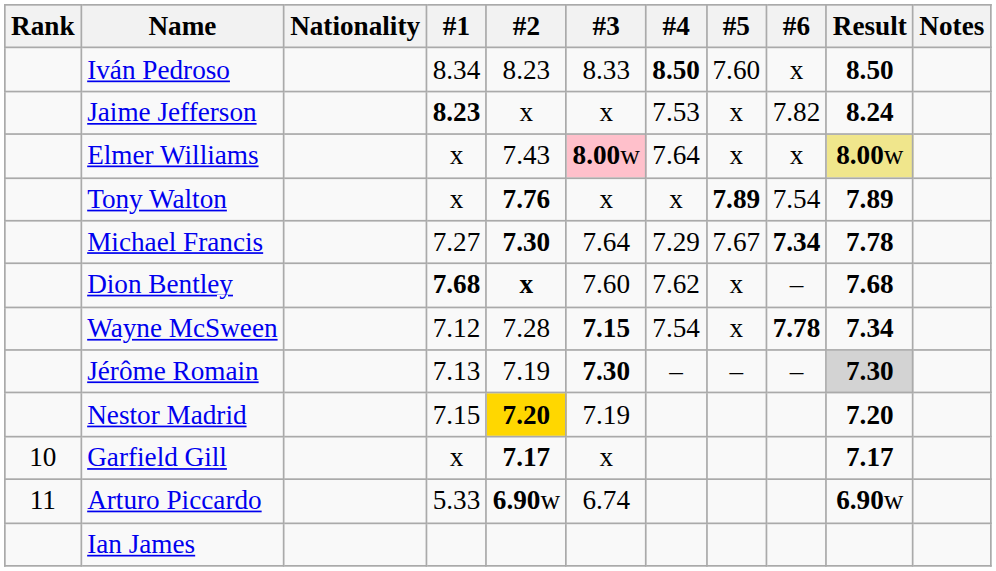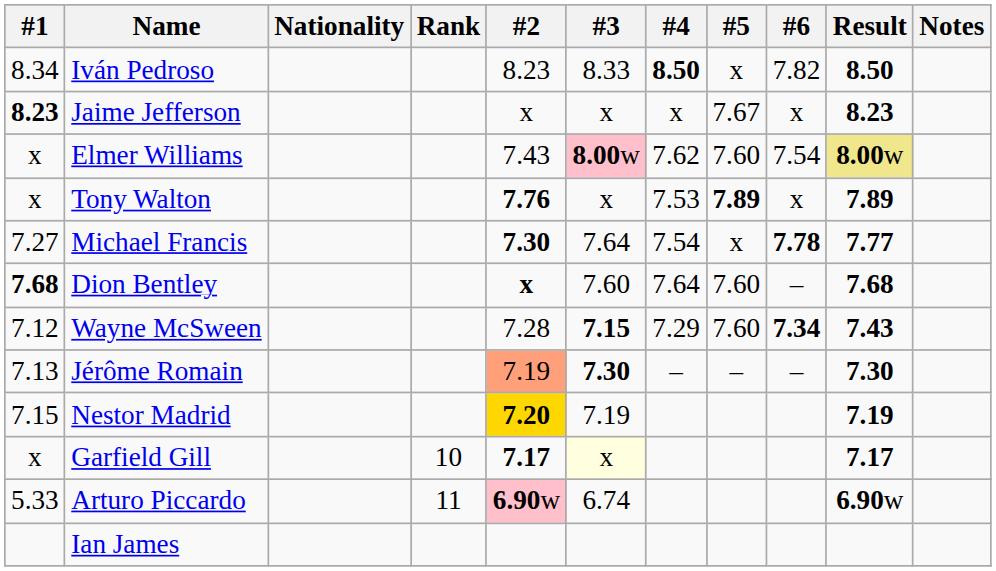columns swapped: Rank <-> #1
Iván Pedroso | #5: 7.60 -> x
Iván Pedroso | #6: x -> 7.82
Jaime Jefferson | #4: 7.53 -> x
Jaime Jefferson | #5: x -> 7.67
Jaime Jefferson | #6: 7.82 -> x
Jaime Jefferson | Result: 8.24 -> 8.23
Elmer Williams | #4: 7.64 -> 7.62
Elmer Williams | #5: x -> 7.60
Elmer Williams | #6: x -> 7.54
Tony Walton | #4: x -> 7.53
Tony Walton | #6: 7.54 -> x
Michael Francis | #4: 7.29 -> 7.54
Michael Francis | #5: 7.67 -> x
Michael Francis | #6: 7.34 -> 7.78
Michael Francis | Result: 7.78 -> 7.77
Dion Bentley | #4: 7.62 -> 7.64
Dion Bentley | #5: x -> 7.60
Wayne McSween | #4: 7.54 -> 7.29
Wayne McSween | #5: x -> 7.60
Wayne McSween | #6: 7.78 -> 7.34
Wayne McSween | Result: 7.34 -> 7.43
Jérôme Romain | #2: no background -> lightsalmon background
Jérôme Romain | Result: lightgrey background -> no background
Nestor Madrid | Result: 7.20 -> 7.19
Garfield Gill | #3: no background -> lightyellow background
Arturo Piccardo | #2: no background -> pink background
